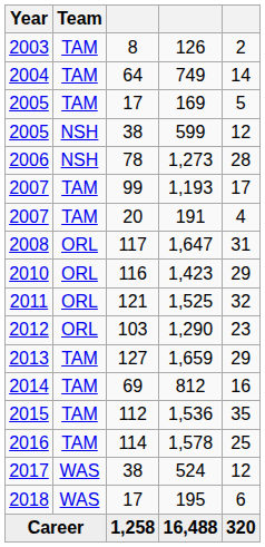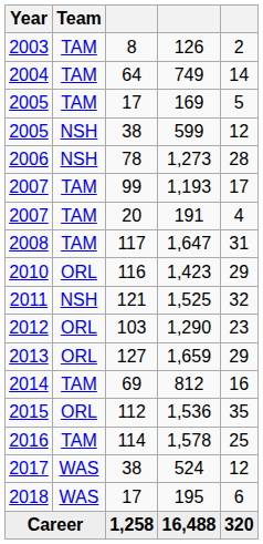1,647 | Team: ORL -> TAM
1,525 | Team: ORL -> NSH
1,659 | Team: TAM -> ORL
1,536 | Team: TAM -> ORL
